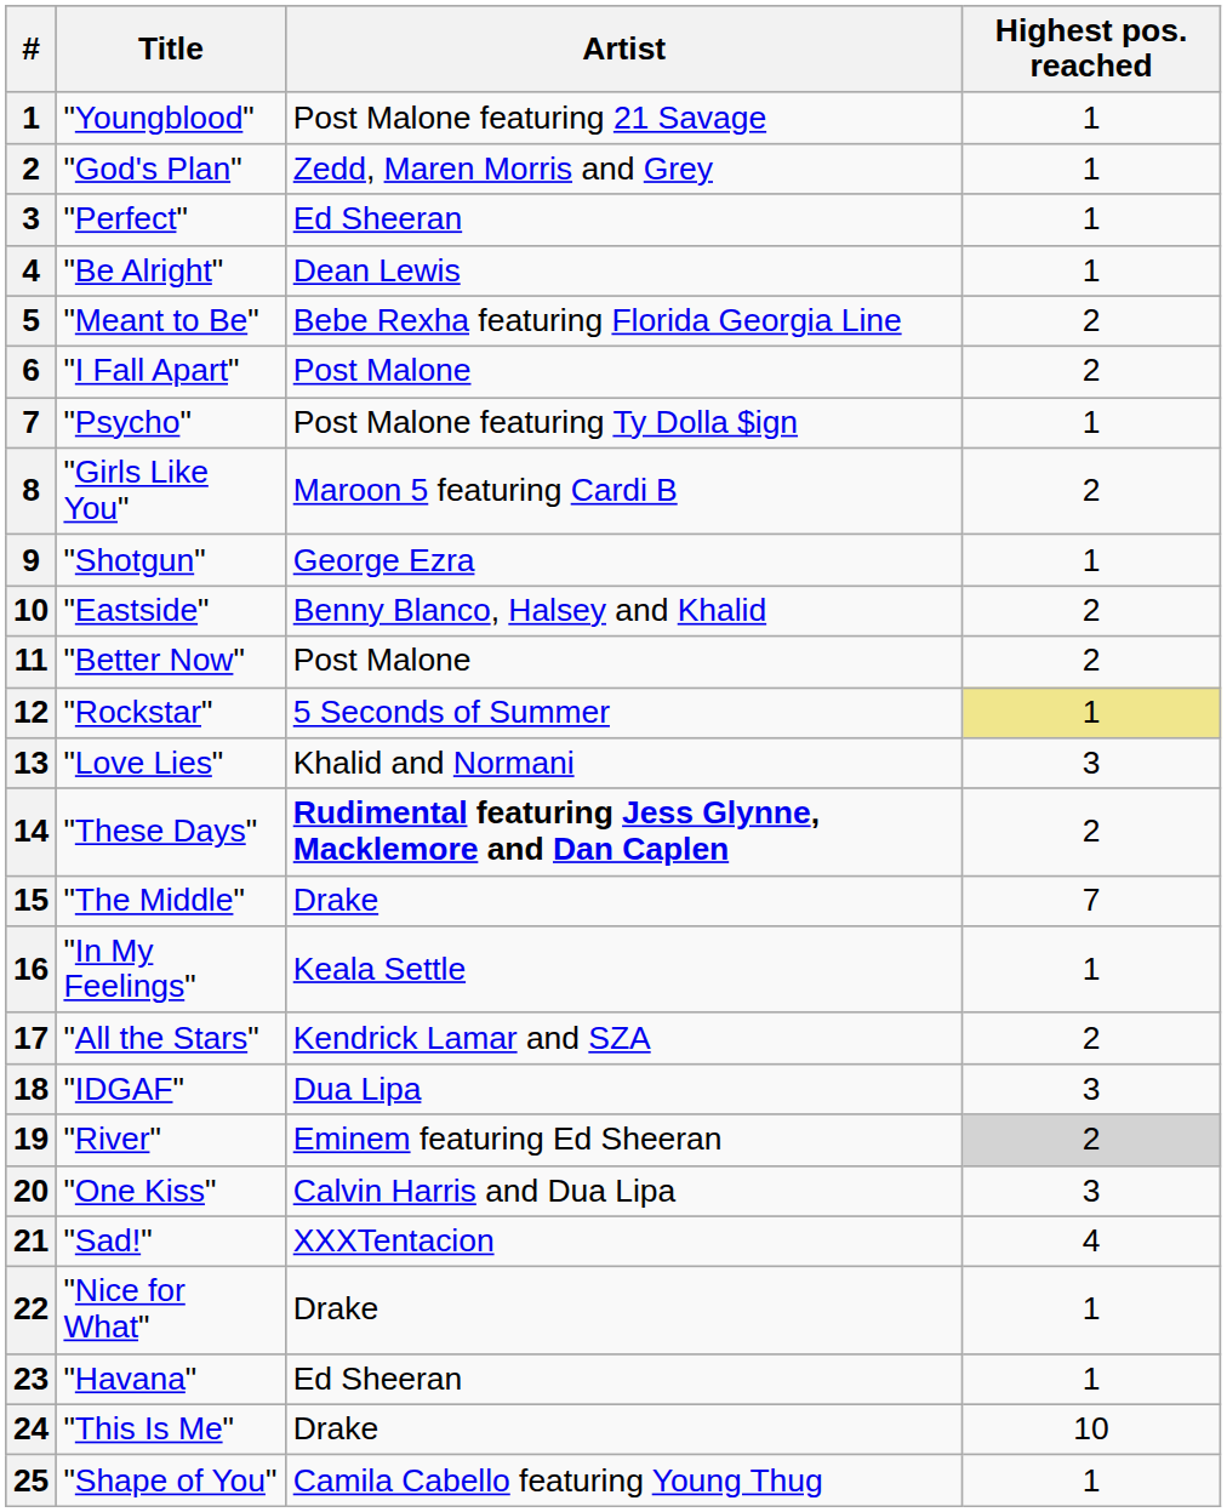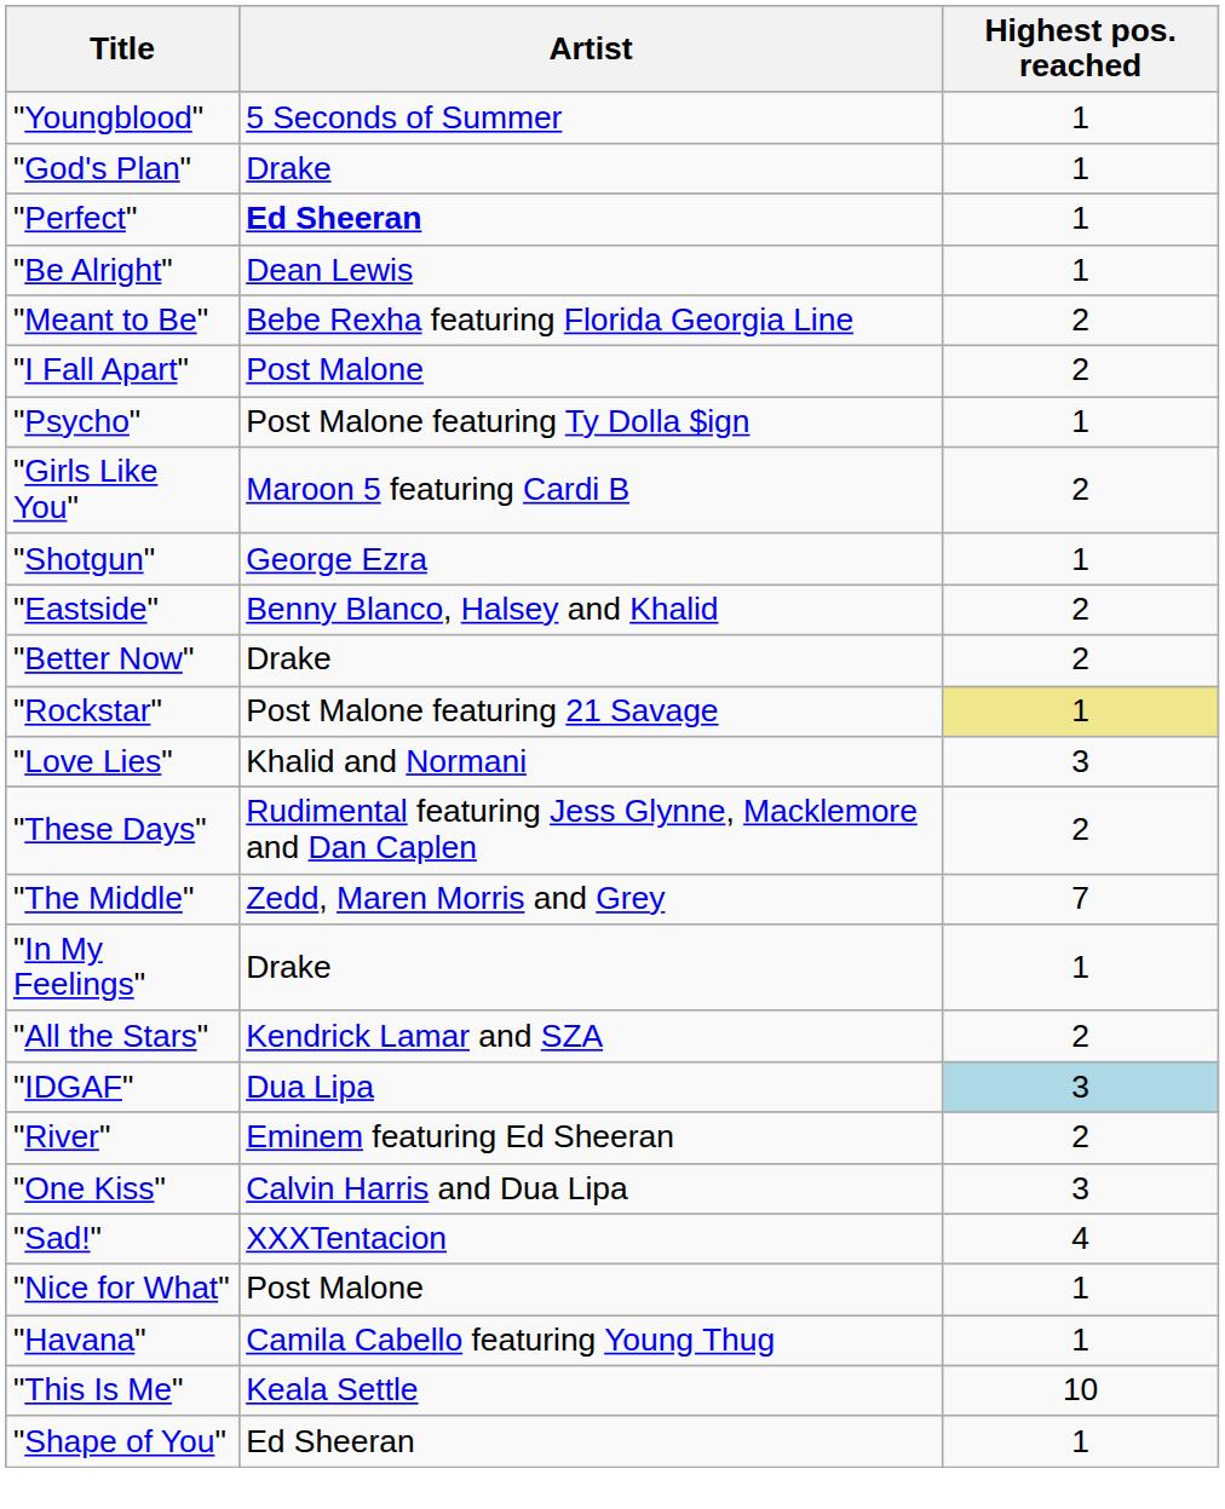- column: # | 1 | 2 | 3 | 4 | 5 | 6 | 7 | 8 | 9 | 10 | 11 | 12 | 13 | 14 | 15 | 16 | 17 | 18 | 19 | 20 | 21 | 22 | 23 | 24 | 25
"Youngblood" | Artist: Post Malone featuring 21 Savage -> 5 Seconds of Summer
"God's Plan" | Artist: Zedd, Maren Morris and Grey -> Drake
"Perfect" | Artist: normal -> bold
"Better Now" | Artist: Post Malone -> Drake
"Rockstar" | Artist: 5 Seconds of Summer -> Post Malone featuring 21 Savage
"These Days" | Artist: bold -> normal
"The Middle" | Artist: Drake -> Zedd, Maren Morris and Grey
"In My Feelings" | Artist: Keala Settle -> Drake
"IDGAF" | Highest pos. reached: no background -> lightblue background
"River" | Highest pos. reached: lightgrey background -> no background
"Nice for What" | Artist: Drake -> Post Malone
"Havana" | Artist: Ed Sheeran -> Camila Cabello featuring Young Thug
"This Is Me" | Artist: Drake -> Keala Settle
"Shape of You" | Artist: Camila Cabello featuring Young Thug -> Ed Sheeran
